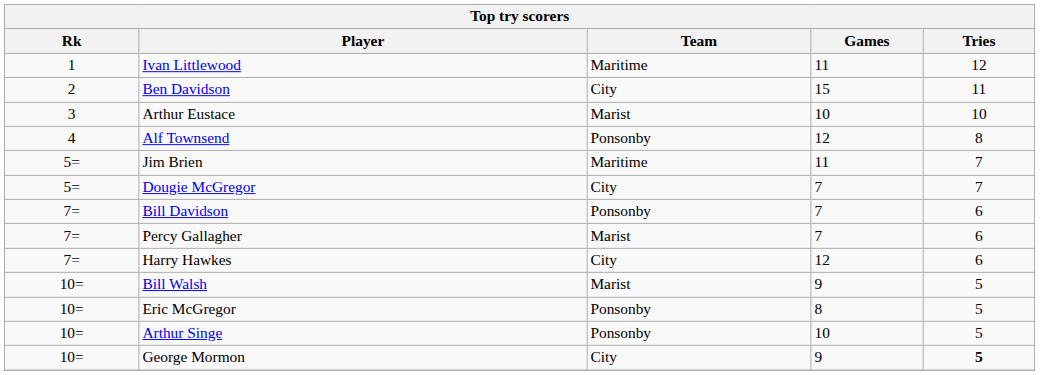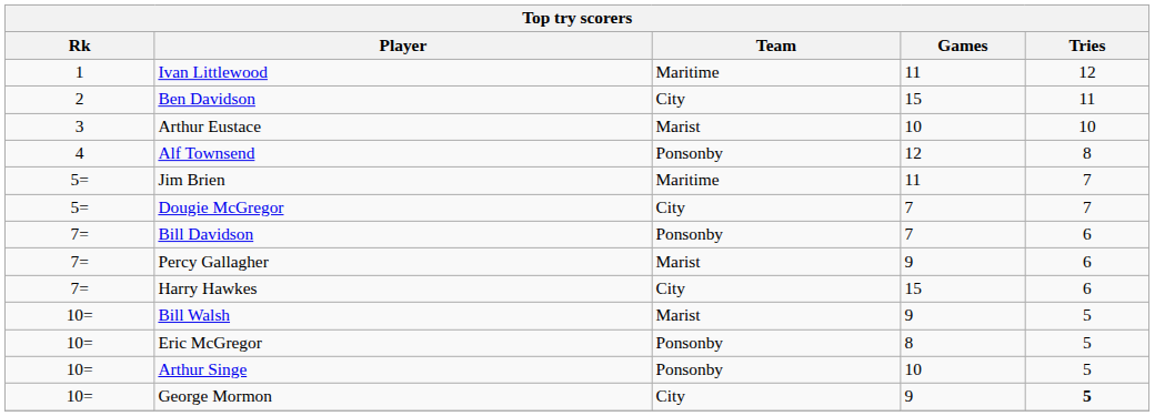Percy Gallagher | Games: 7 -> 9
Harry Hawkes | Games: 12 -> 15
